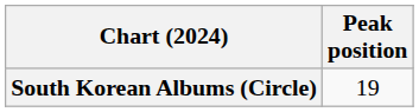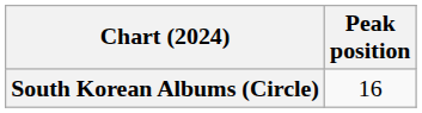South Korean Albums (Circle) | Peak position: 19 -> 16
